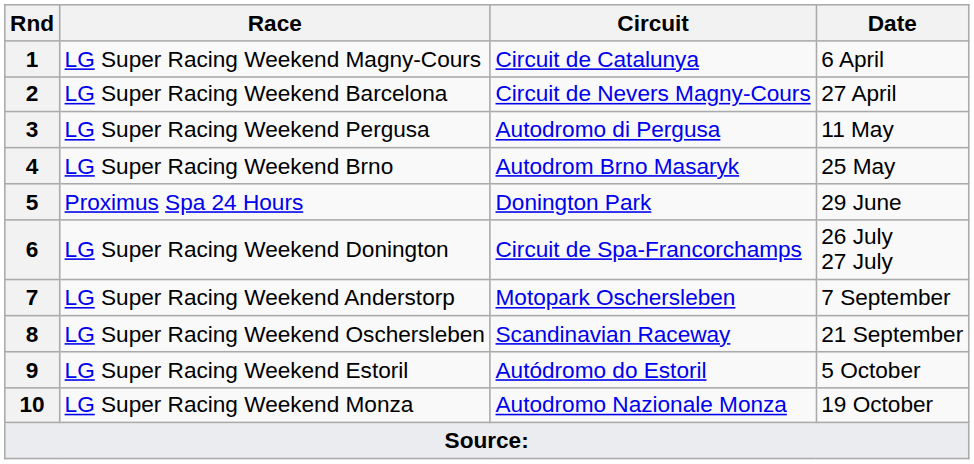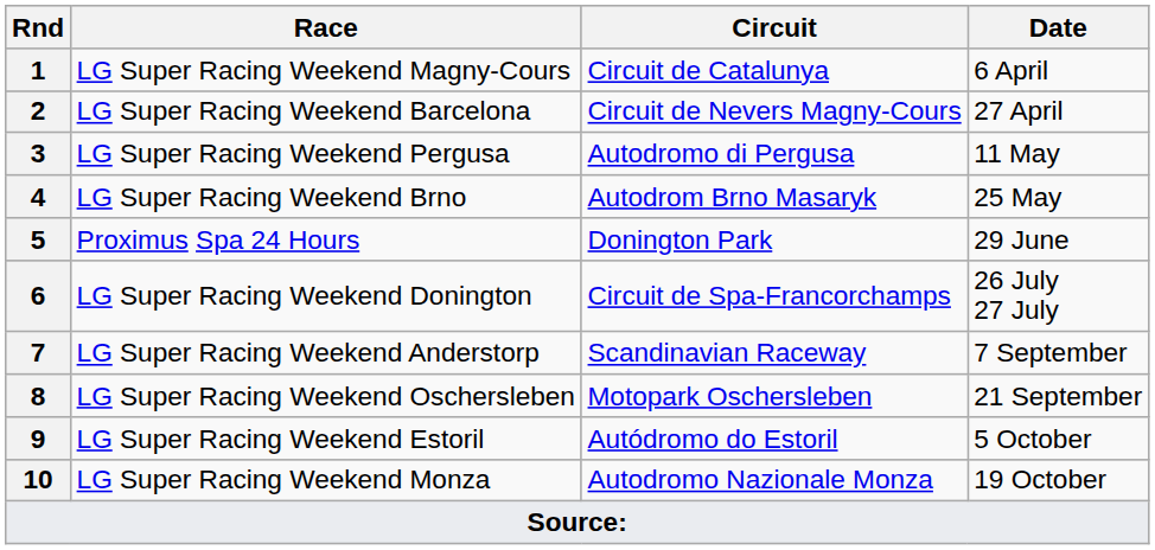7 | Circuit: Motopark Oschersleben -> Scandinavian Raceway
8 | Circuit: Scandinavian Raceway -> Motopark Oschersleben
